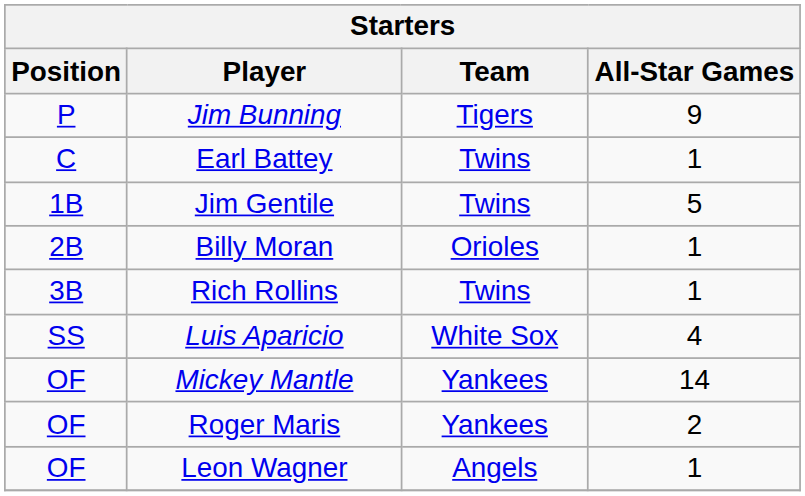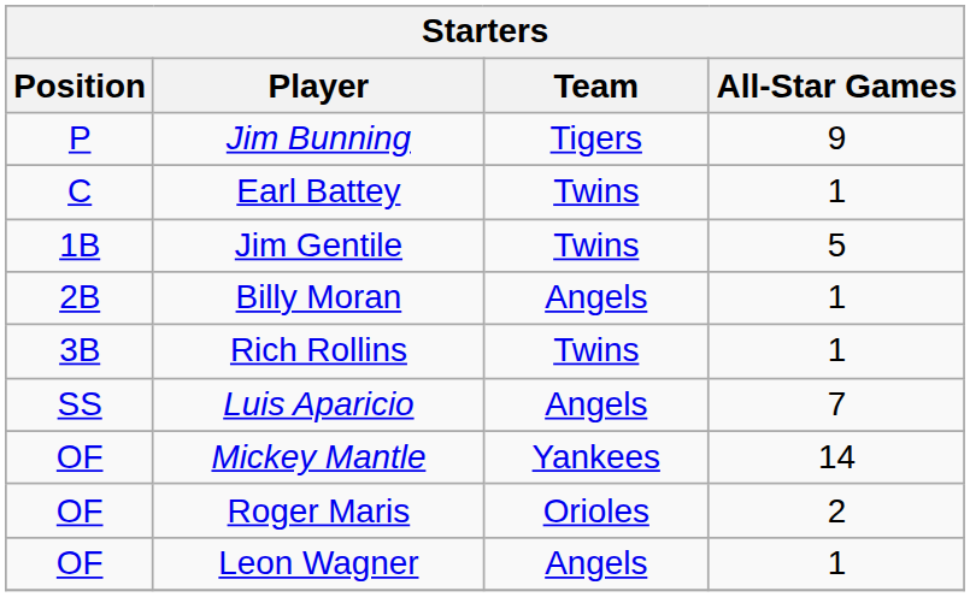Billy Moran | Team: Orioles -> Angels
Luis Aparicio | Team: White Sox -> Angels
Luis Aparicio | All-Star Games: 4 -> 7
Roger Maris | Team: Yankees -> Orioles
